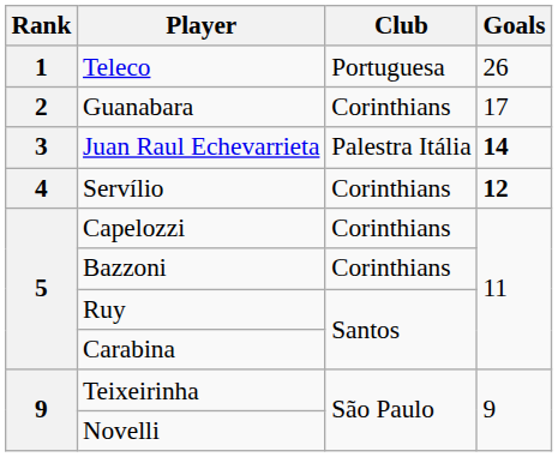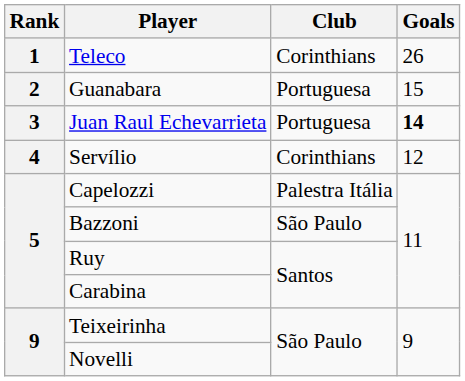Teleco | Club: Portuguesa -> Corinthians
Guanabara | Club: Corinthians -> Portuguesa
Guanabara | Goals: 17 -> 15
Juan Raul Echevarrieta | Club: Palestra Itália -> Portuguesa
Servílio | Goals: bold -> normal
Capelozzi | Club: Corinthians -> Palestra Itália
Bazzoni | Club: Corinthians -> São Paulo
